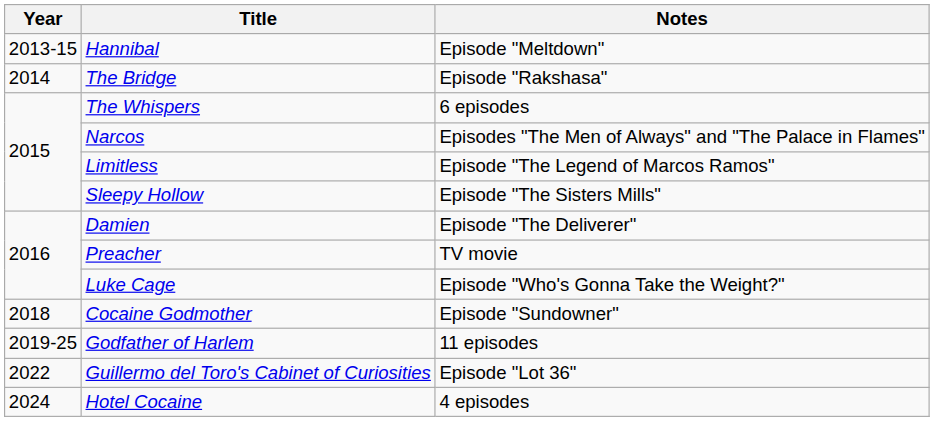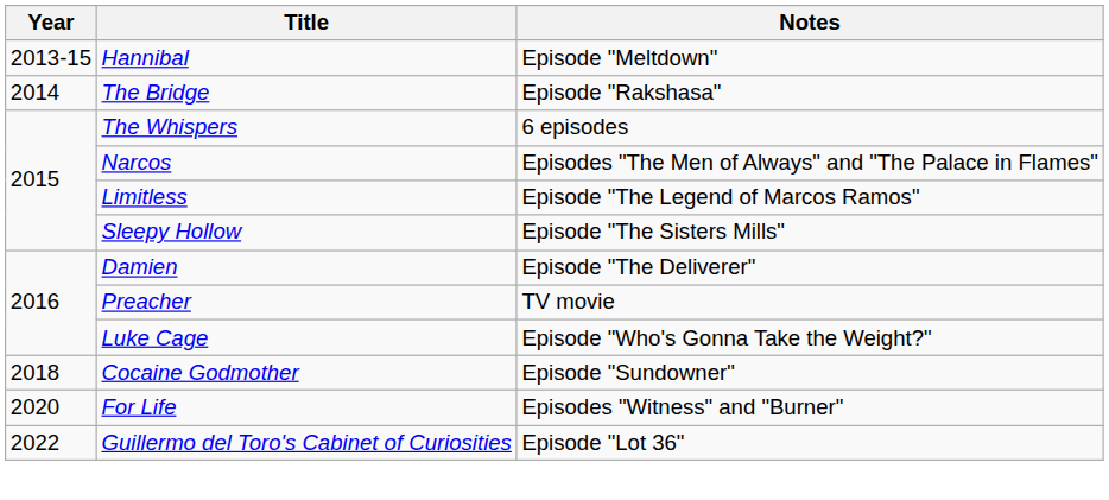- row: 2019-25 | Godfather of Harlem | 11 episodes
+ row: 2020 | For Life | Episodes "Witness" and "Burner"
- row: 2024 | Hotel Cocaine | 4 episodes
